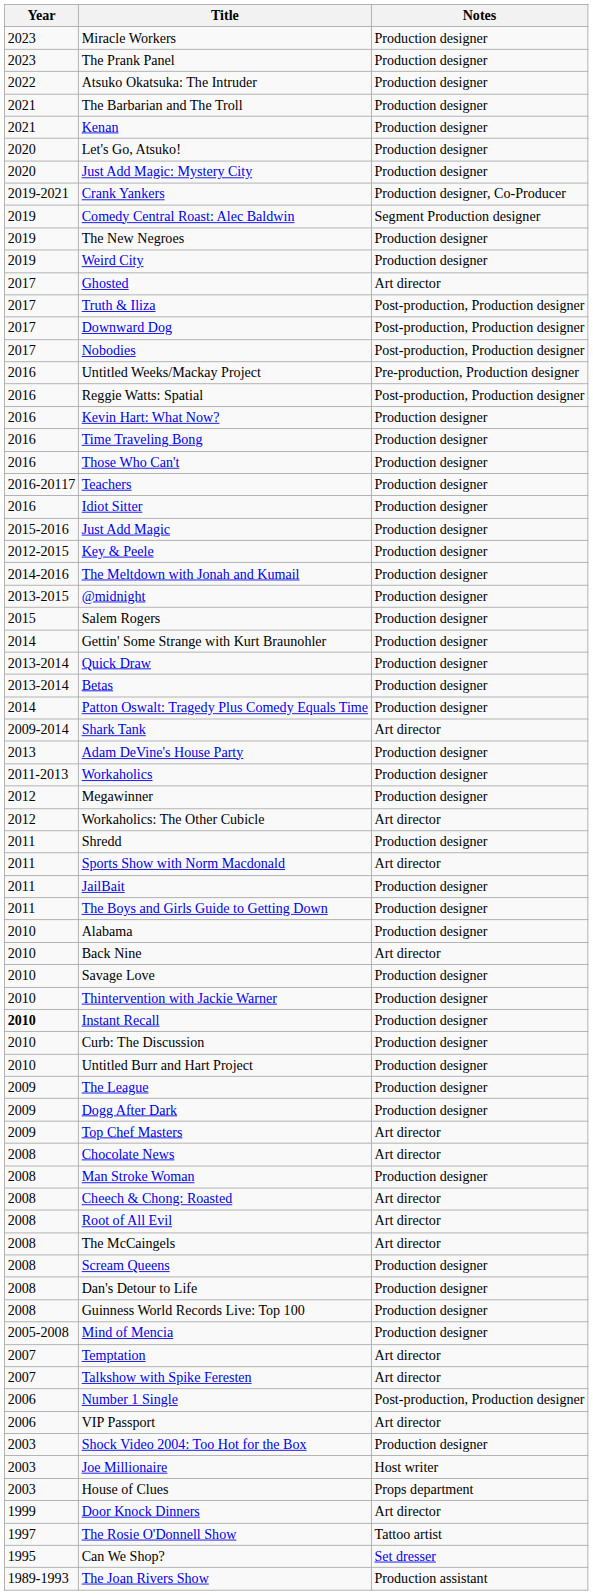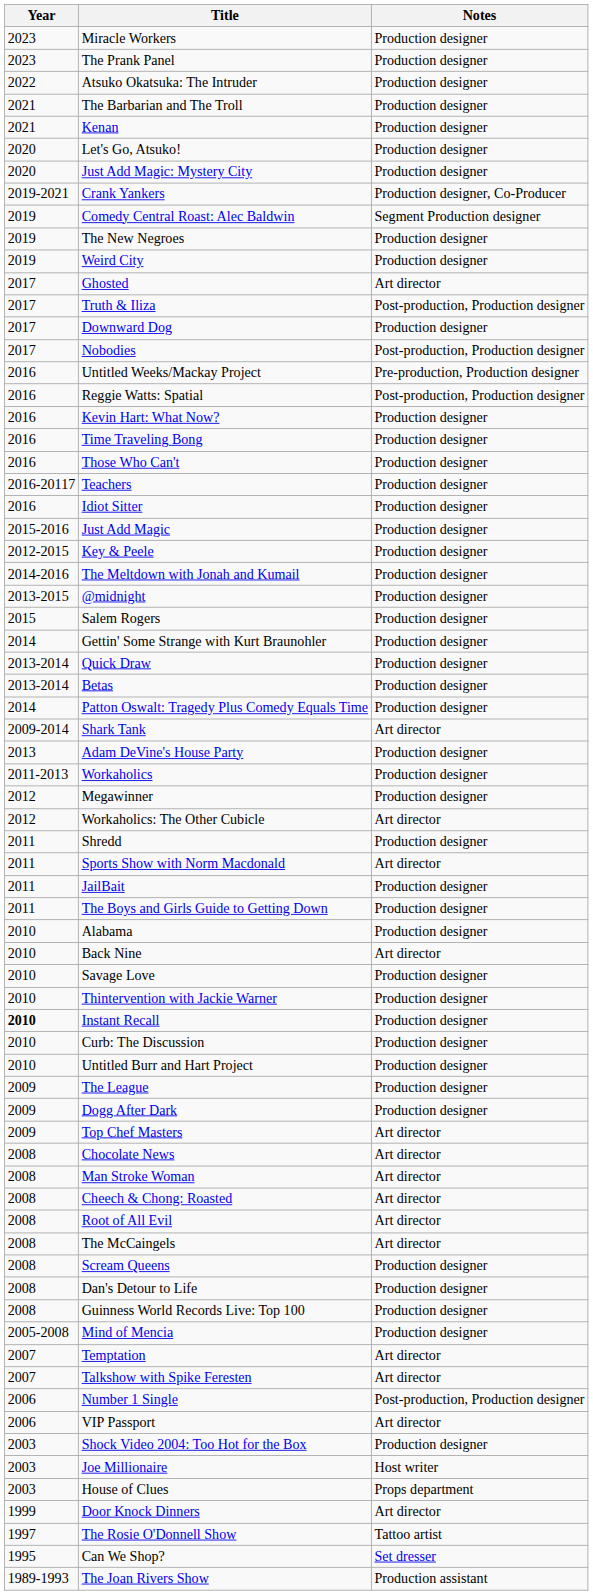Downward Dog | Notes: Post-production, Production designer -> Production designer
Man Stroke Woman | Notes: Production designer -> Art director
